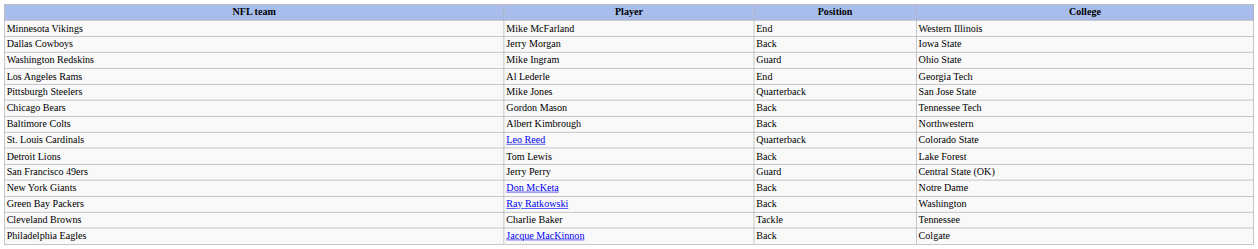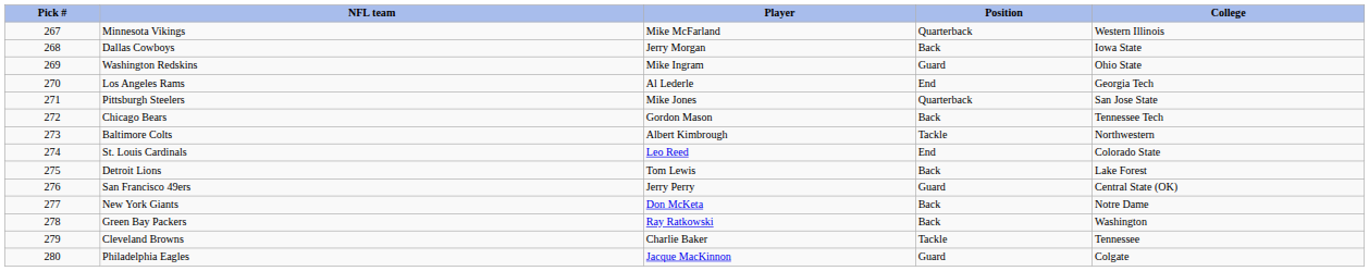+ column: Pick # | 267 | 268 | 269 | 270 | 271 | 272 | 273 | 274 | 275 | 276 | 277 | 278 | 279 | 280
Minnesota Vikings | Position: End -> Quarterback
Baltimore Colts | Position: Back -> Tackle
St. Louis Cardinals | Position: Quarterback -> End
Philadelphia Eagles | Position: Back -> Guard
